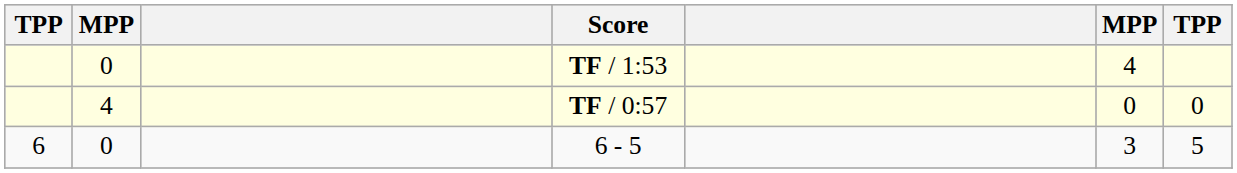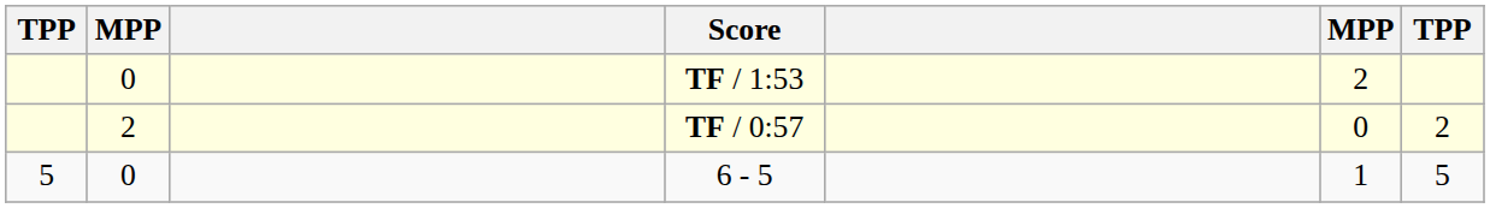TF / 1:53 | column 6: 4 -> 2
TF / 0:57 | column 2: 4 -> 2
TF / 0:57 | column 7: 0 -> 2
6 - 5 | column 1: 6 -> 5
6 - 5 | column 6: 3 -> 1
